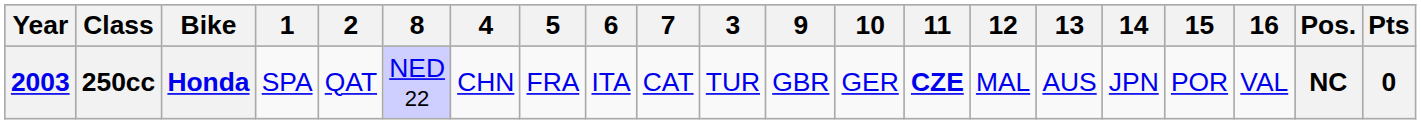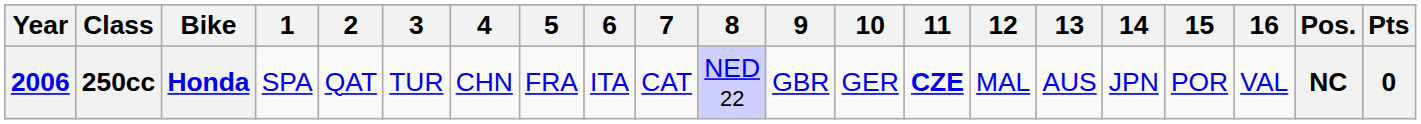columns swapped: 3 <-> 8
250cc | Year: 2003 -> 2006
